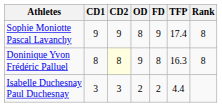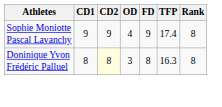Sophie Moniotte Pascal Lavanchy | OD: 8 -> 4
Doninique Yvon Frédéric Palluel | OD: 9 -> 3
- row: Isabelle Duchesnay Paul Duchesnay | 3 | 3 | 2 | 2 | 4.4
